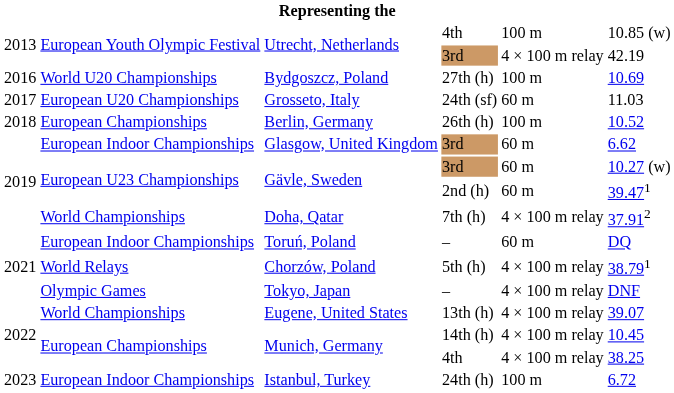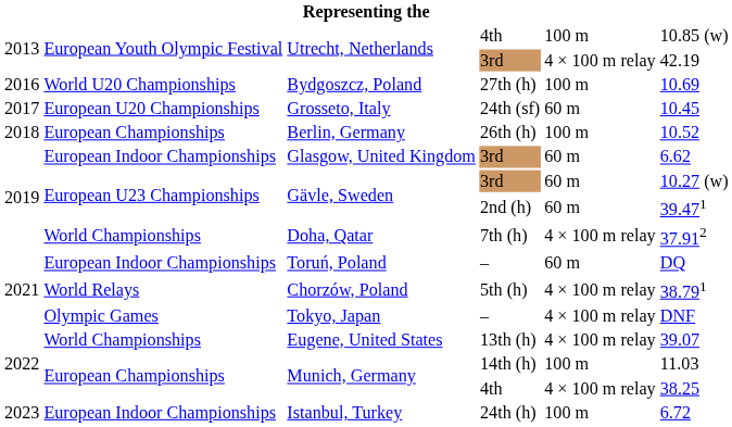Grosseto, Italy | column 6: 11.03 -> 10.45
Munich, Germany / 14th (h) | column 5: 4 × 100 m relay -> 100 m
Munich, Germany / 14th (h) | column 6: 10.45 -> 11.03
